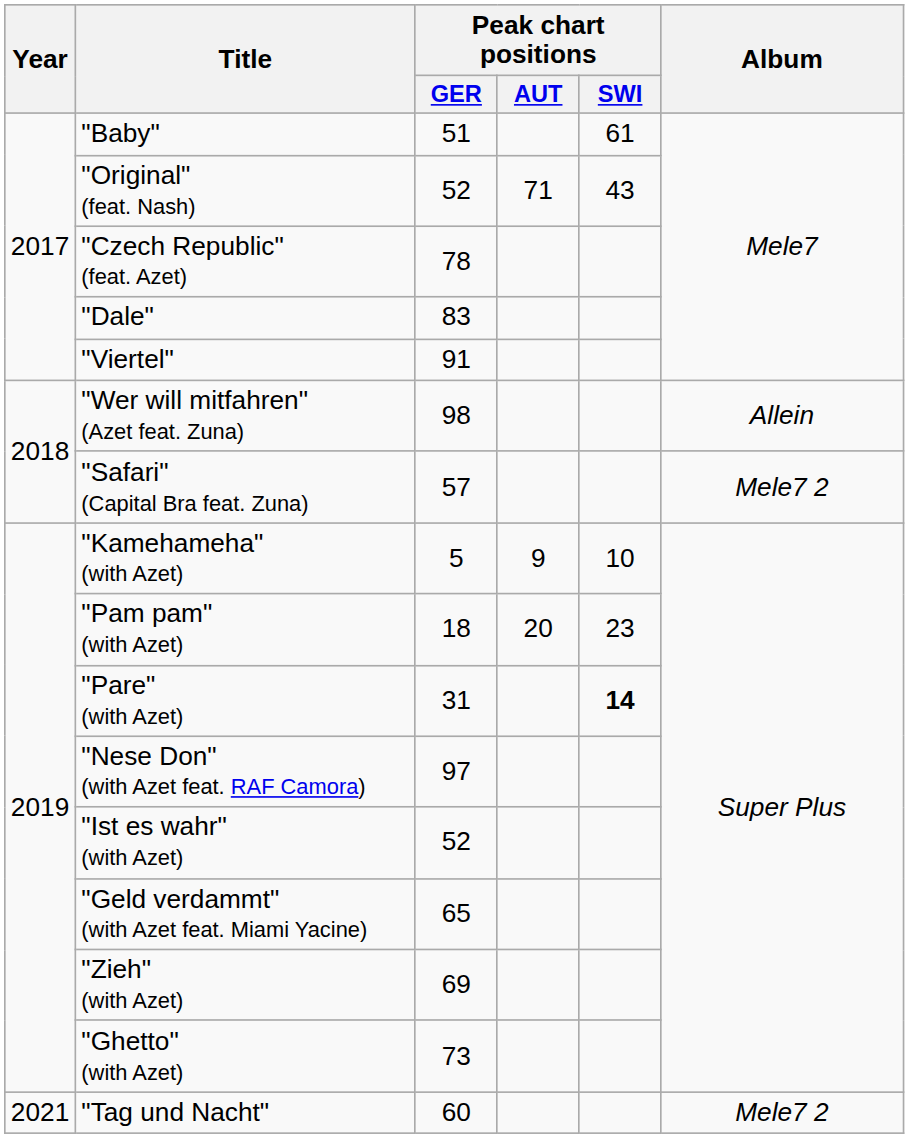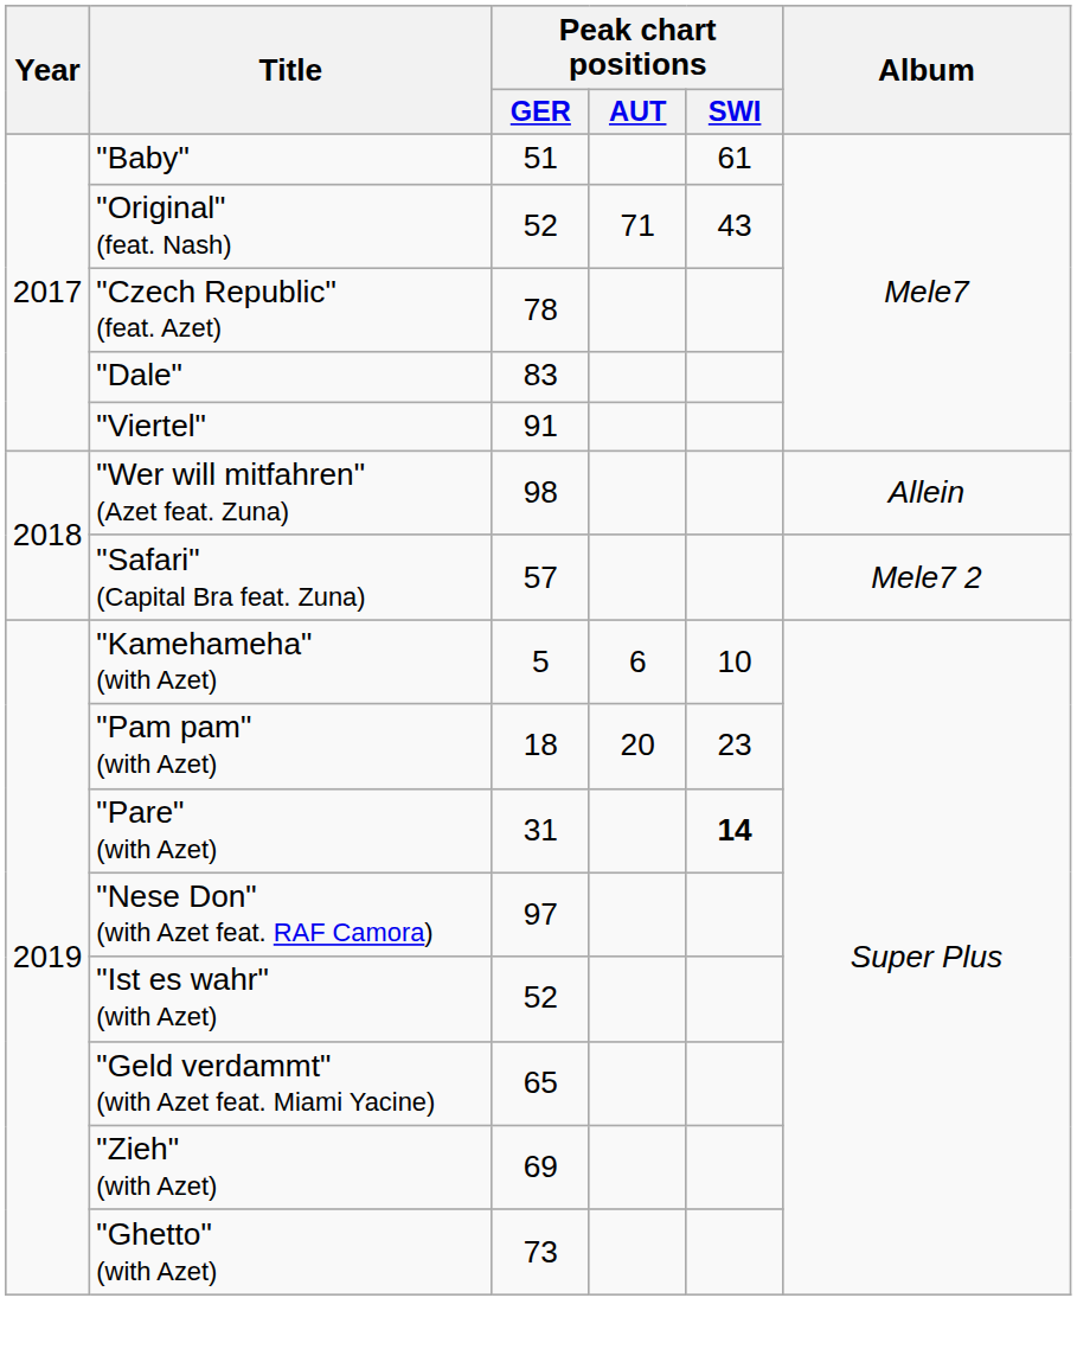"Kamehameha" (with Azet) | Peak chart positions / AUT: 9 -> 6
- row: 2021 | "Tag und Nacht" | 60 | Mele7 2
